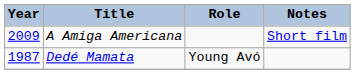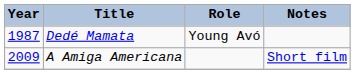rows swapped: Dedé Mamata <-> A Amiga Americana
